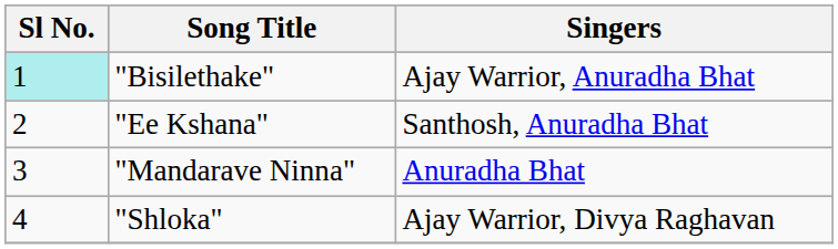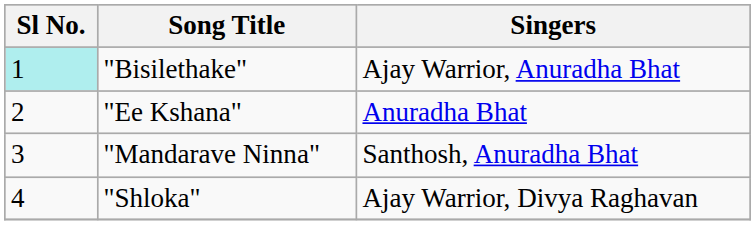"Ee Kshana" | Singers: Santhosh, Anuradha Bhat -> Anuradha Bhat
"Mandarave Ninna" | Singers: Anuradha Bhat -> Santhosh, Anuradha Bhat
